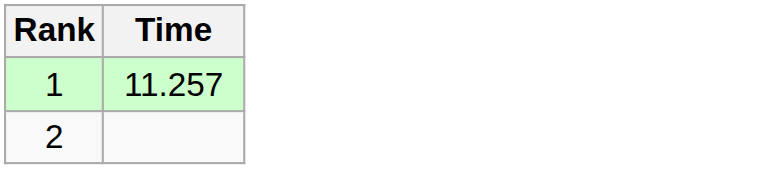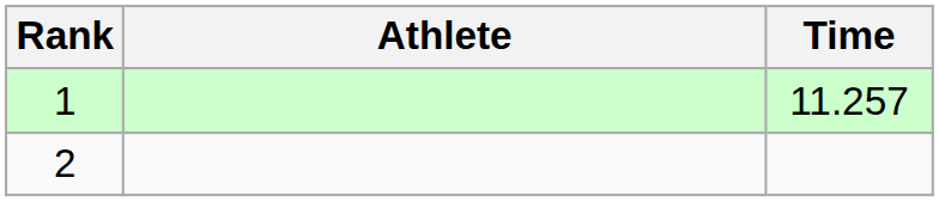+ column: Athlete
